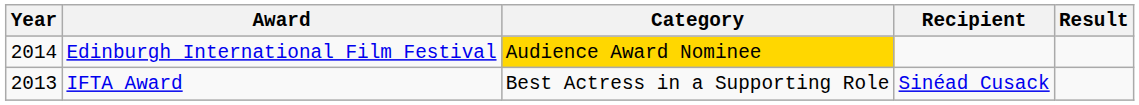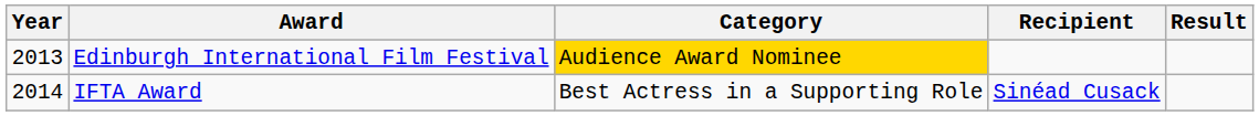Edinburgh International Film Festival | Year: 2014 -> 2013
IFTA Award | Year: 2013 -> 2014
